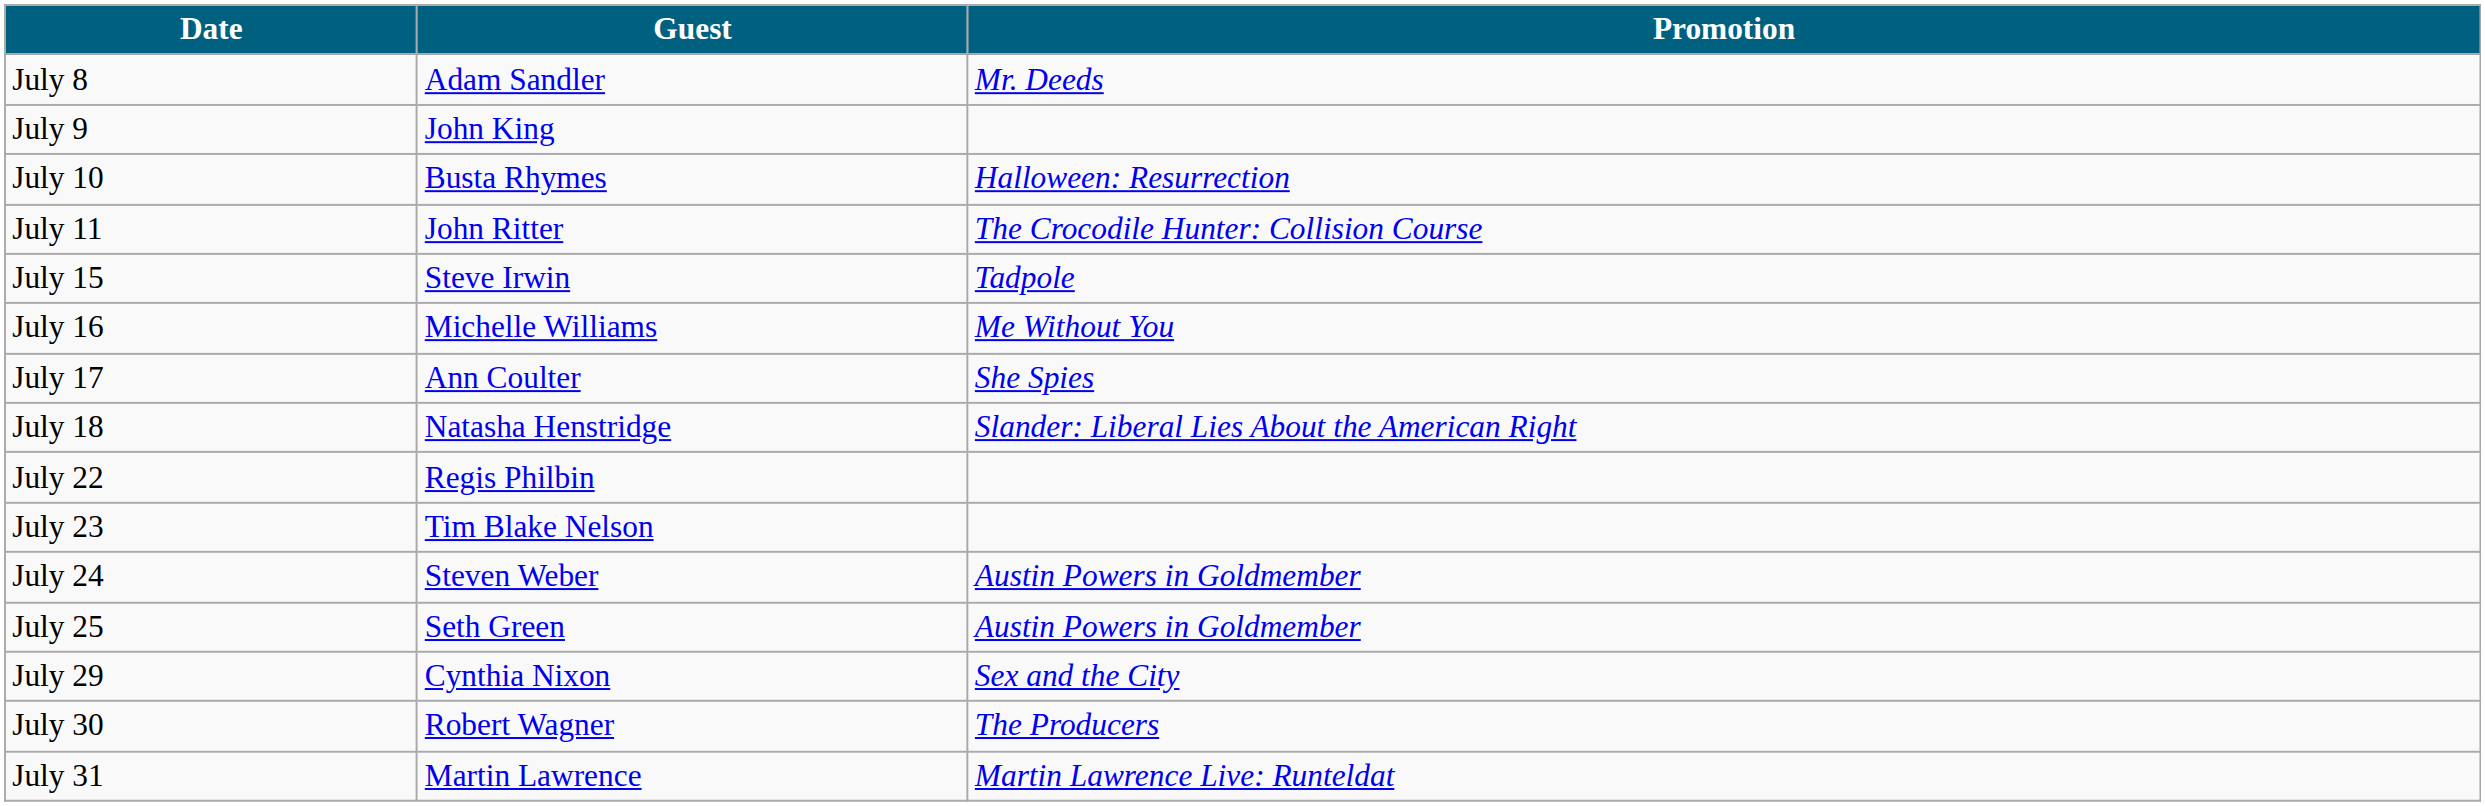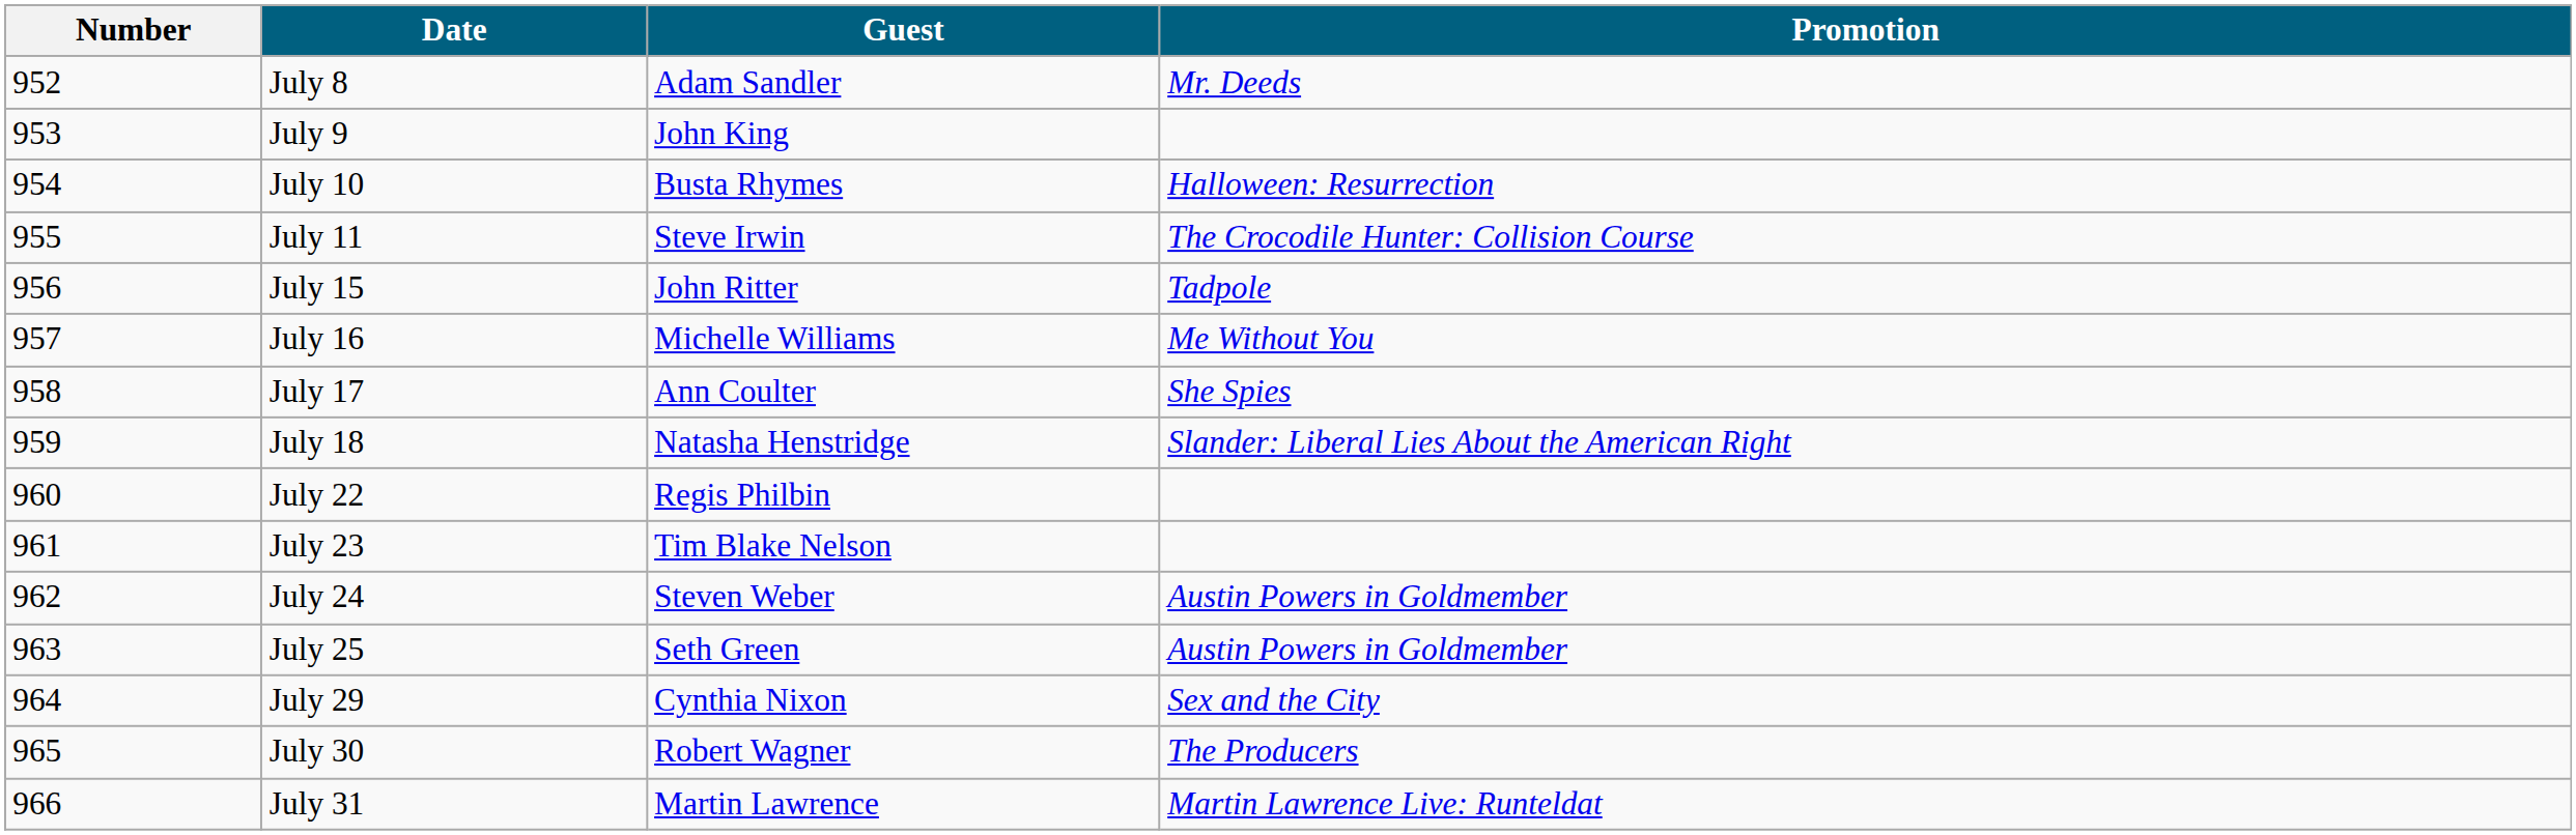+ column: Number | 952 | 953 | 954 | 955 | 956 | 957 | 958 | 959 | 960 | 961 | 962 | 963 | 964 | 965 | 966
July 11 | Guest: John Ritter -> Steve Irwin
July 15 | Guest: Steve Irwin -> John Ritter
